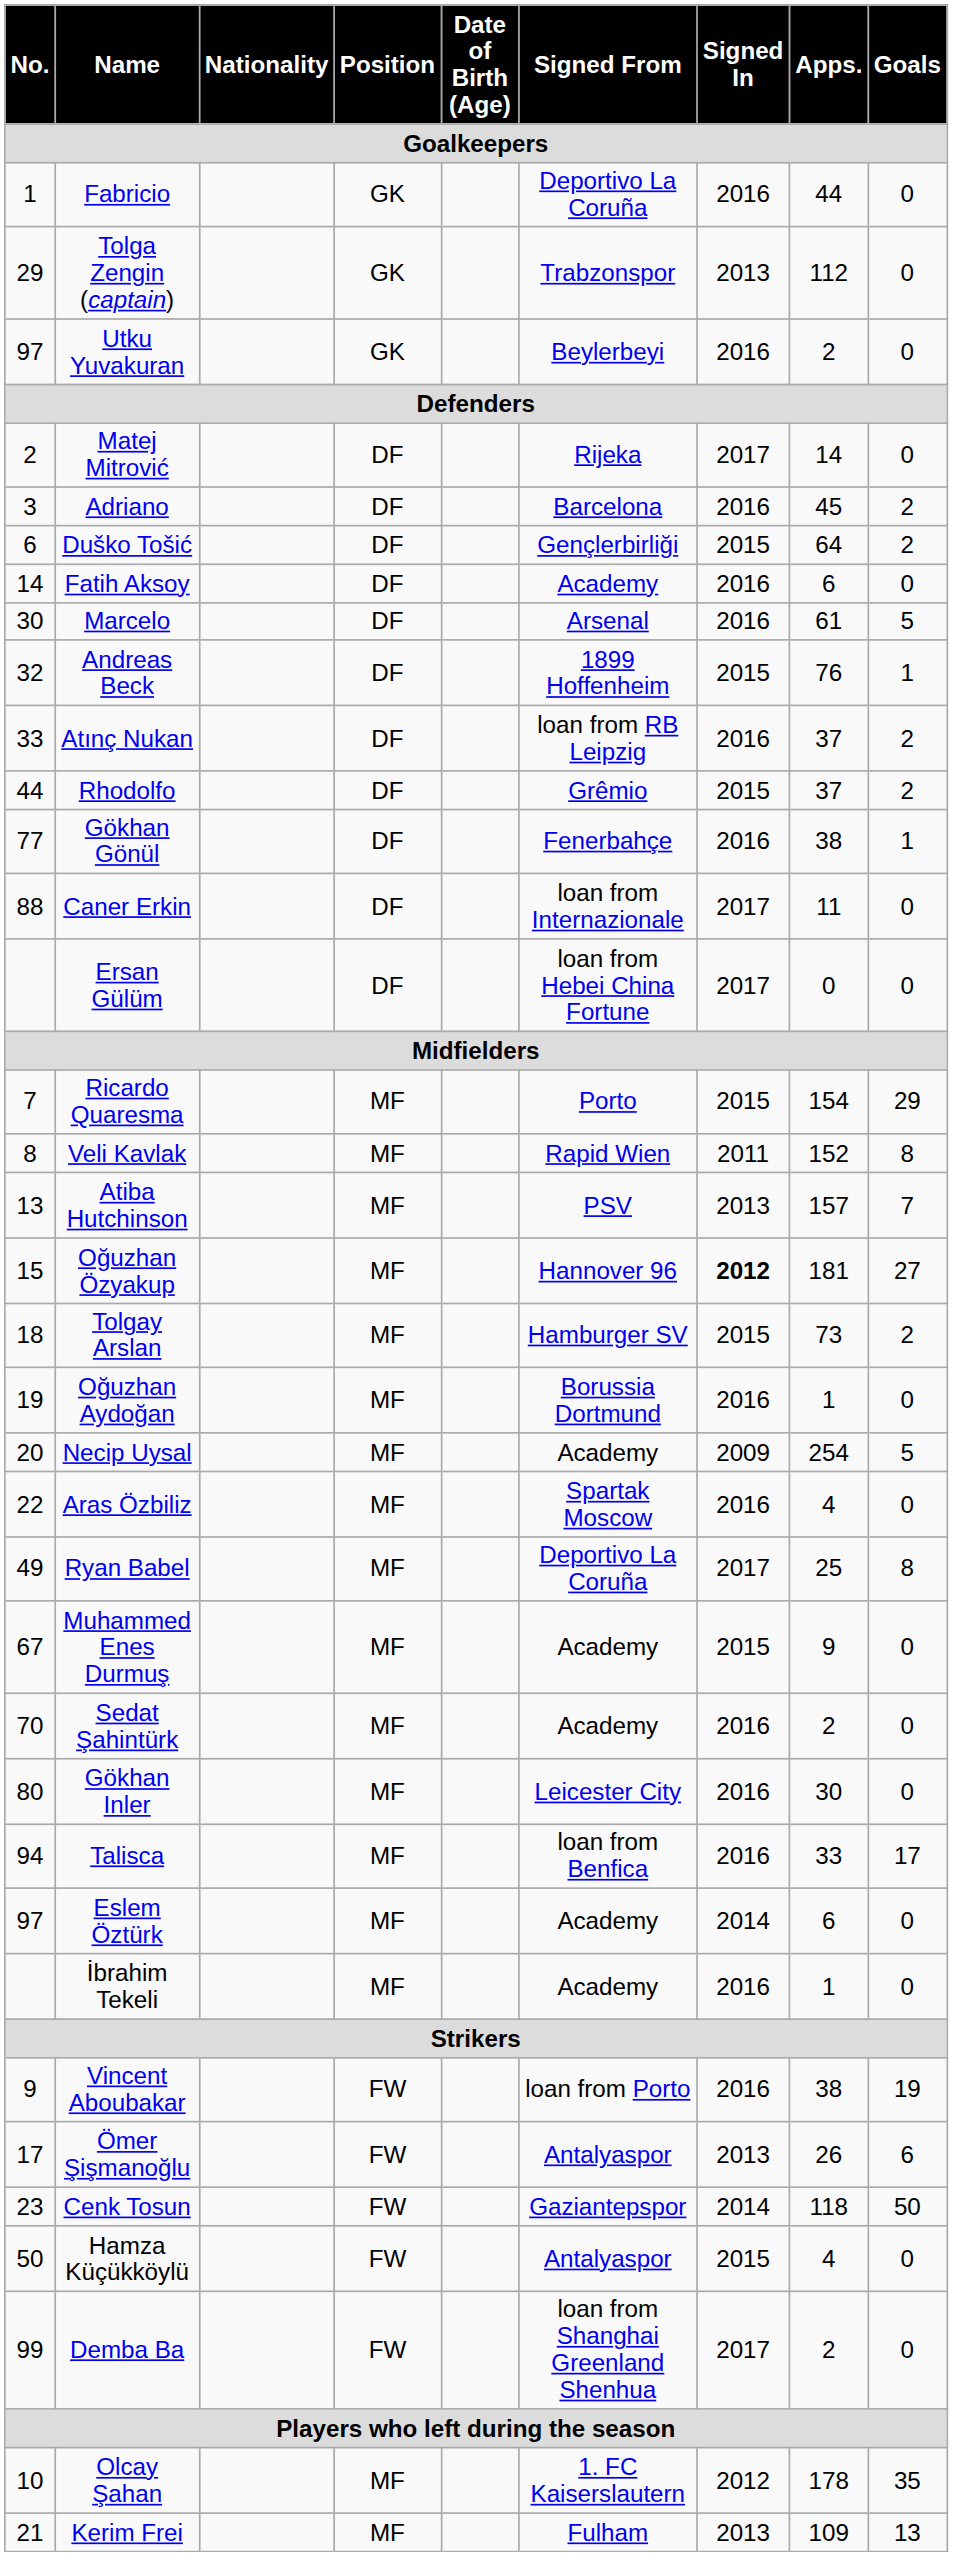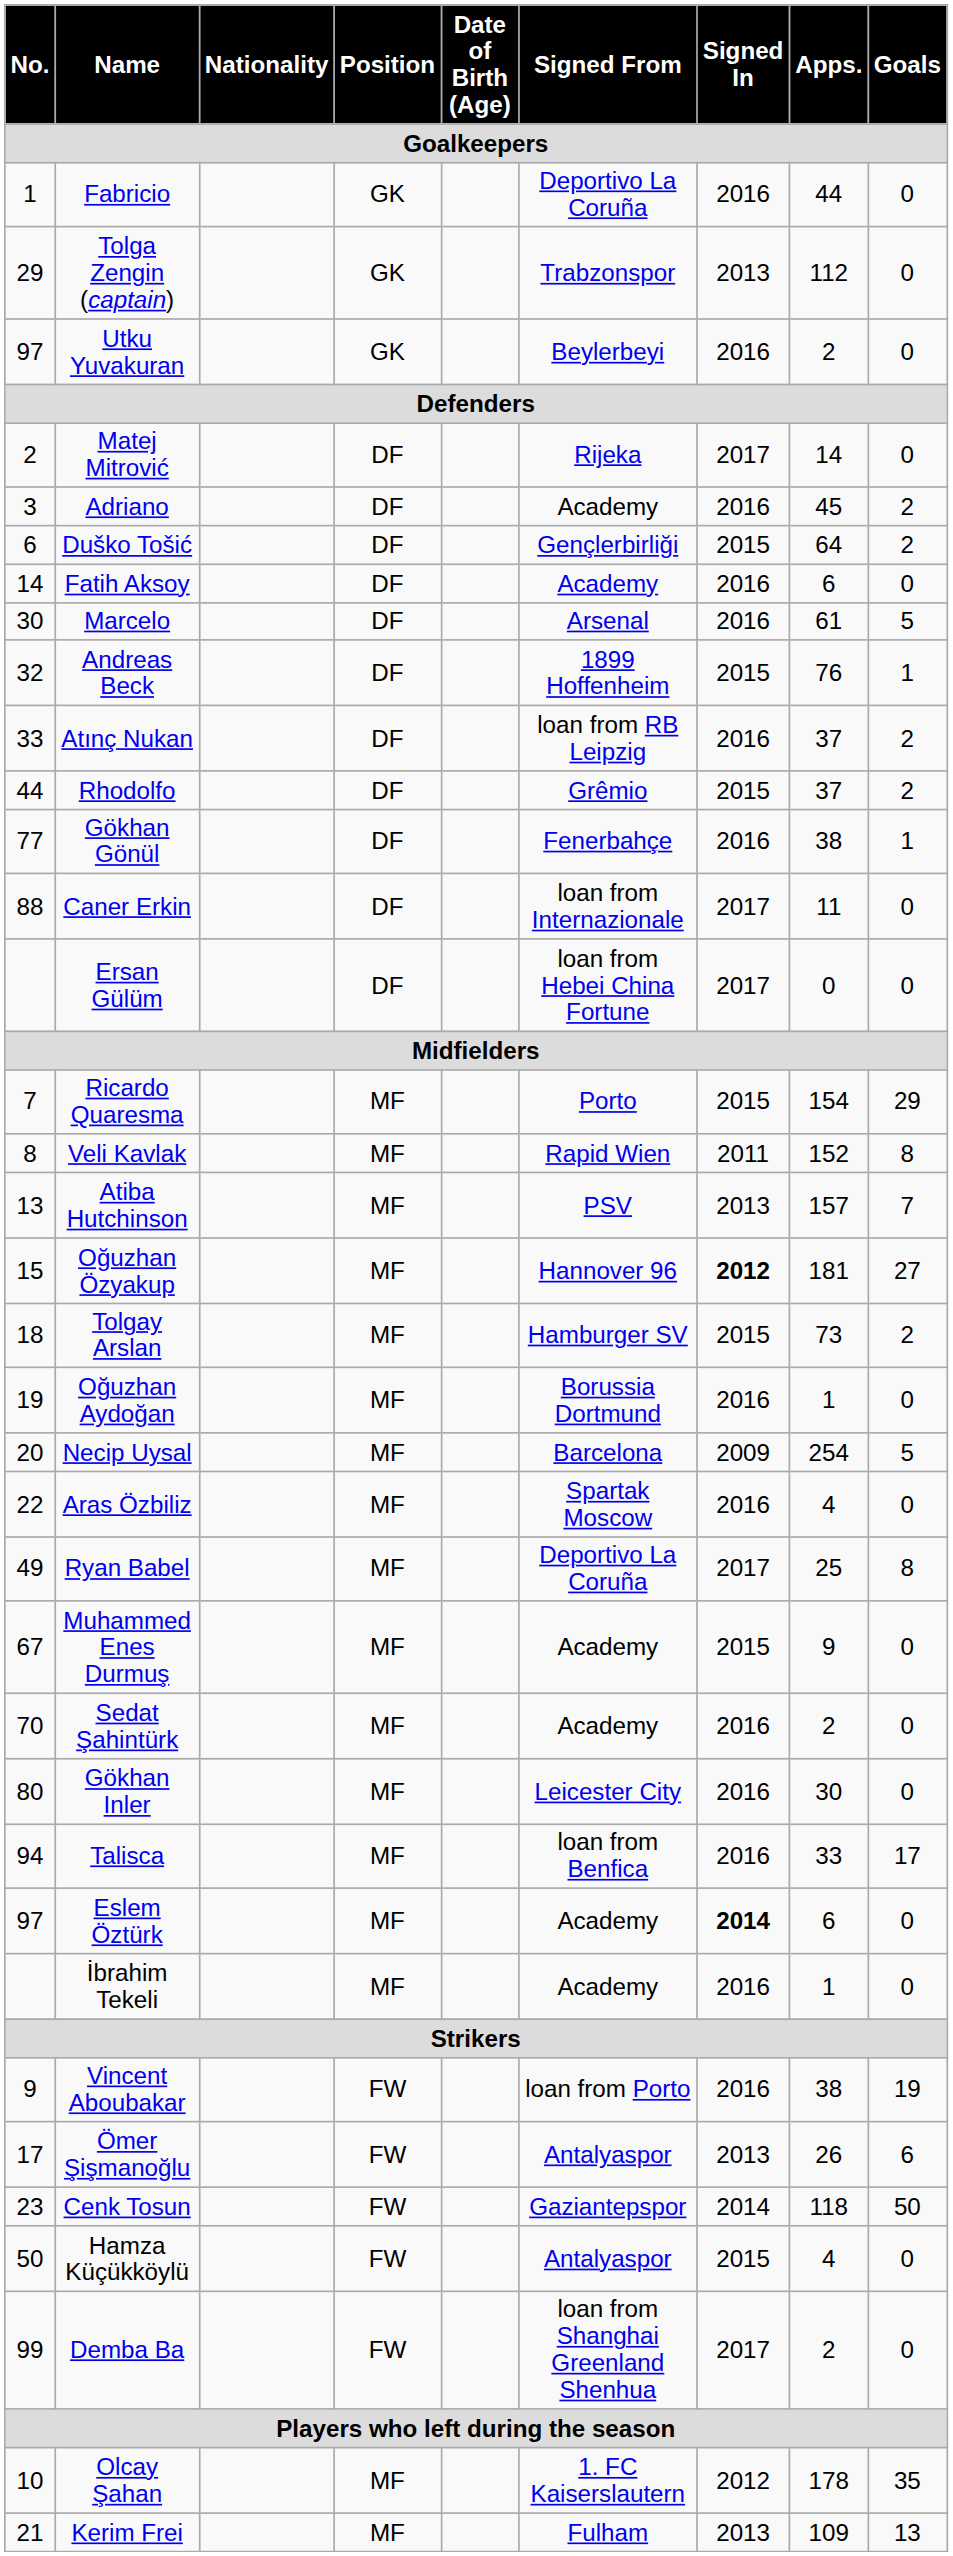Adriano | Signed From: Barcelona -> Academy
Necip Uysal | Signed From: Academy -> Barcelona
Eslem Öztürk | Signed In: normal -> bold
